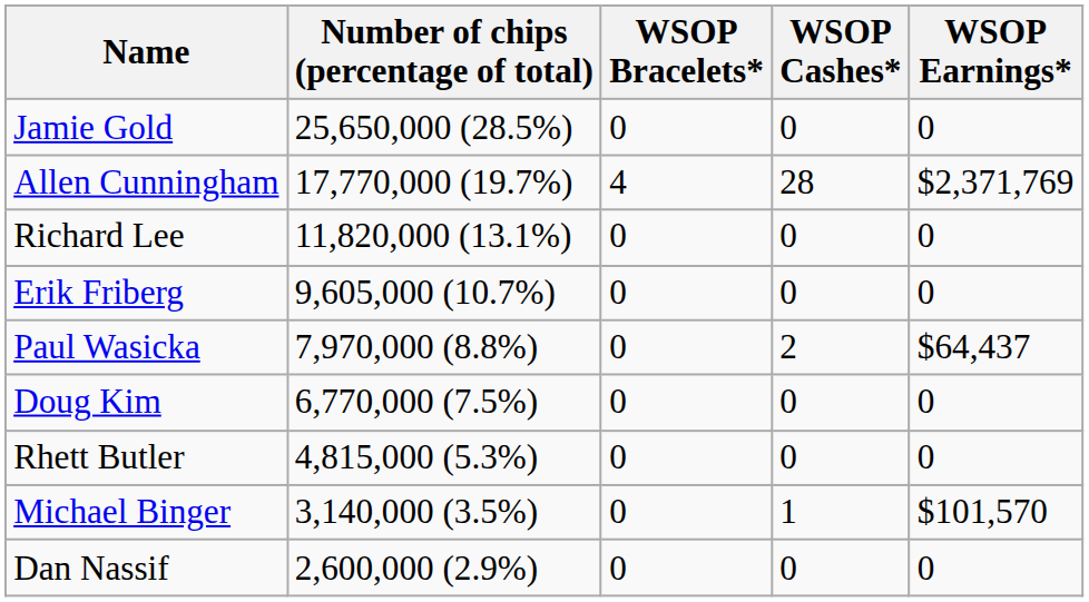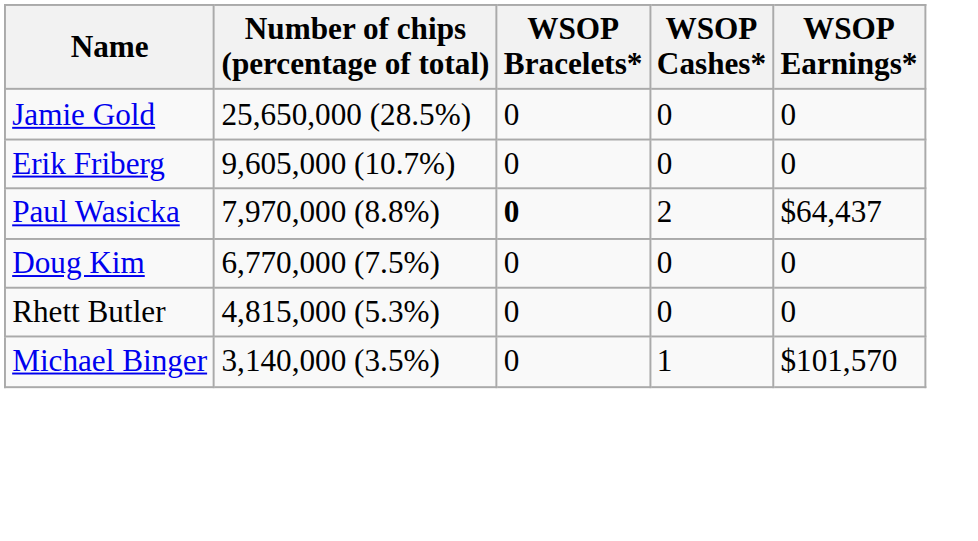- row: Allen Cunningham | 17,770,000 (19.7%) | 4 | 28 | $2,371,769
- row: Richard Lee | 11,820,000 (13.1%) | 0 | 0 | 0
Paul Wasicka | WSOP Bracelets*: normal -> bold
- row: Dan Nassif | 2,600,000 (2.9%) | 0 | 0 | 0
